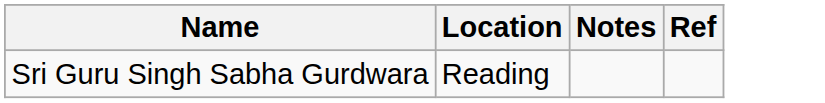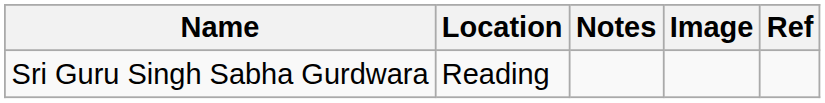+ column: Image
